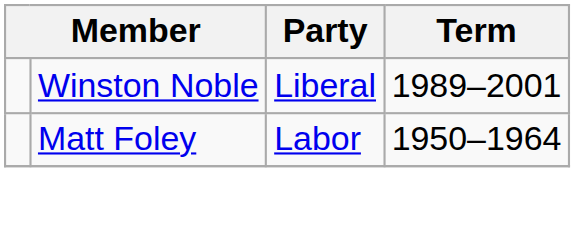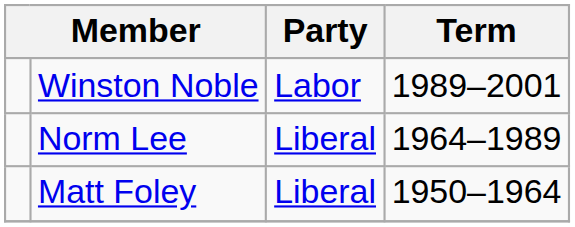Winston Noble | Party: Liberal -> Labor
+ row: Norm Lee | Liberal | 1964–1989
Matt Foley | Party: Labor -> Liberal
